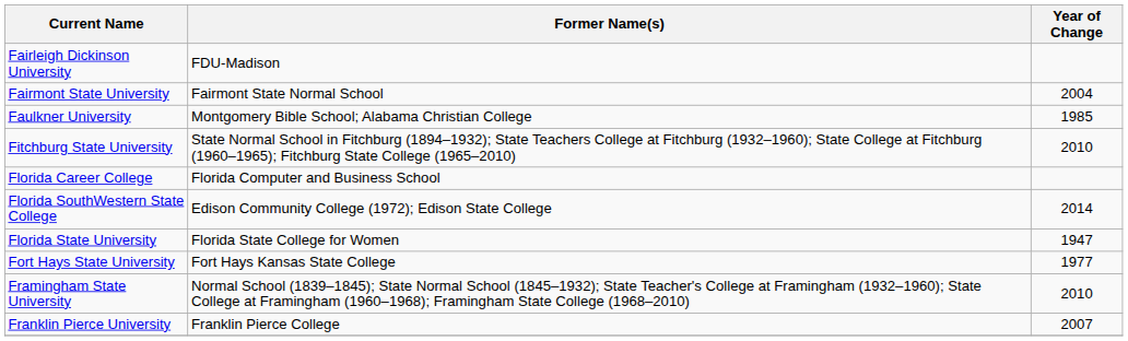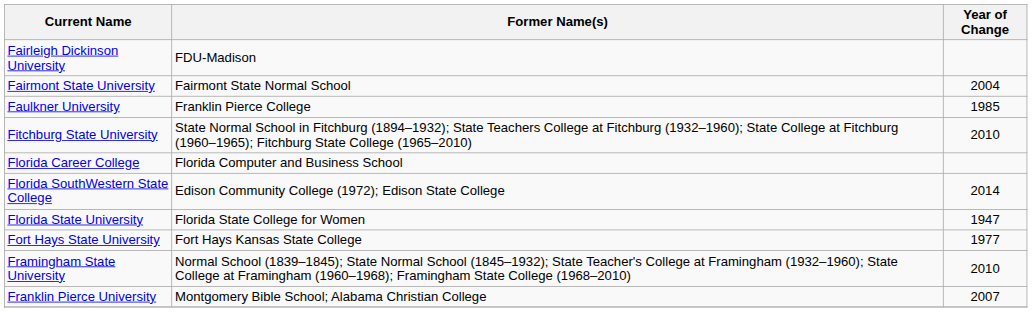Faulkner University | Former Name(s): Montgomery Bible School; Alabama Christian College -> Franklin Pierce College
Franklin Pierce University | Former Name(s): Franklin Pierce College -> Montgomery Bible School; Alabama Christian College
